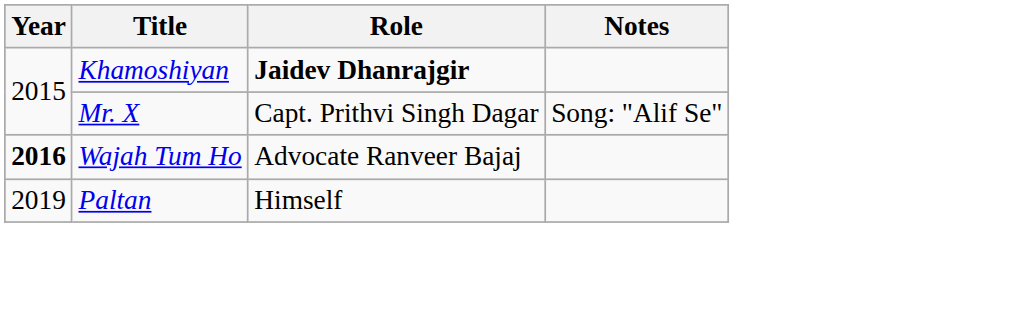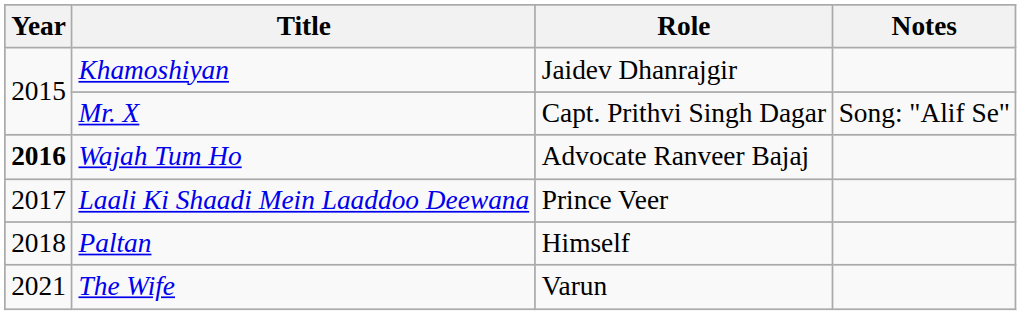Khamoshiyan | Role: bold -> normal
+ row: 2017 | Laali Ki Shaadi Mein Laaddoo Deewana | Prince Veer
Paltan | Year: 2019 -> 2018
+ row: 2021 | The Wife | Varun
